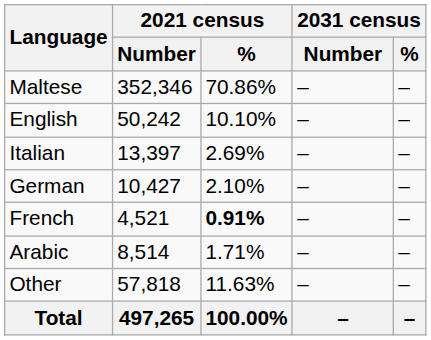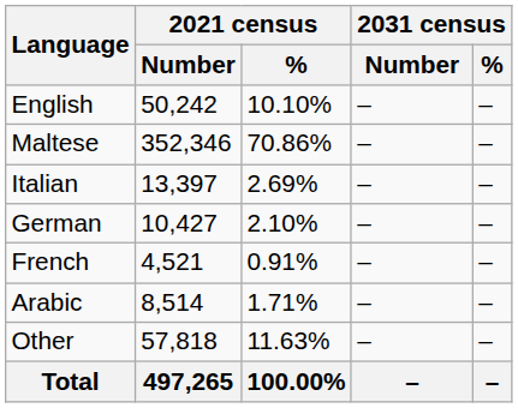rows swapped: Maltese <-> English
French | 2021 census / %: bold -> normal
